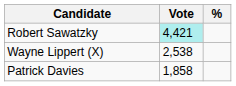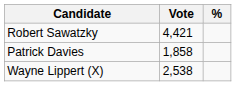Robert Sawatzky | Vote: paleturquoise background -> no background
rows swapped: Wayne Lippert (X) <-> Patrick Davies
